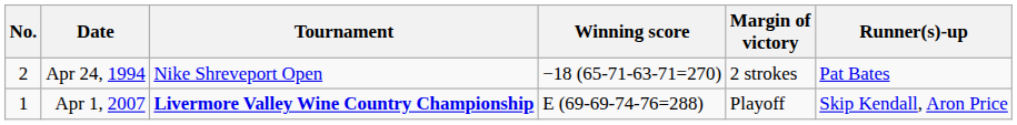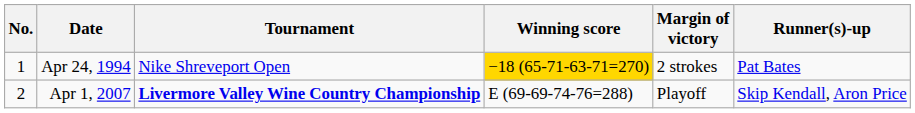Apr 24, 1994 | No.: 2 -> 1
Apr 24, 1994 | Winning score: no background -> gold background
Apr 1, 2007 | No.: 1 -> 2
